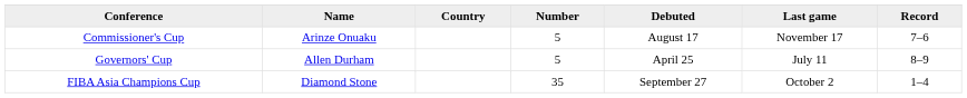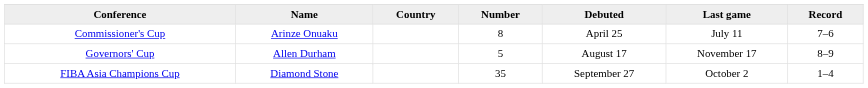Commissioner's Cup | Number: 5 -> 8
Commissioner's Cup | Debuted: August 17 -> April 25
Commissioner's Cup | Last game: November 17 -> July 11
Governors' Cup | Debuted: April 25 -> August 17
Governors' Cup | Last game: July 11 -> November 17
